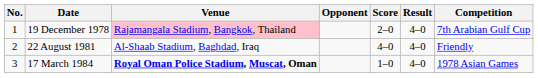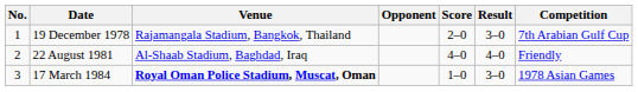19 December 1978 | Venue: pink background -> no background
19 December 1978 | Result: 4–0 -> 3–0
17 March 1984 | Result: 4–0 -> 3–0
